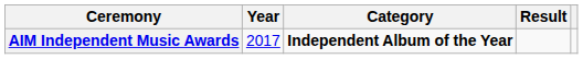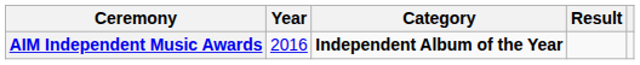AIM Independent Music Awards | Year: 2017 -> 2016
